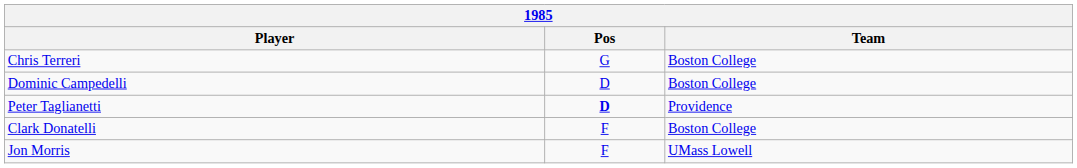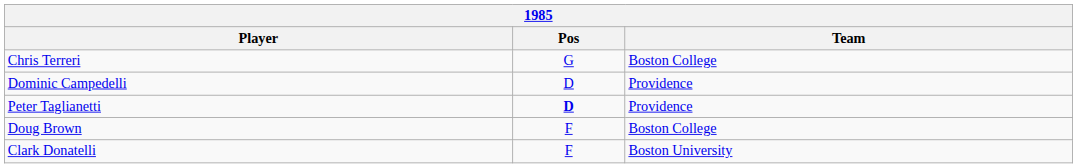Dominic Campedelli | Team: Boston College -> Providence
+ row: Doug Brown | F | Boston College
Clark Donatelli | Team: Boston College -> Boston University
- row: Jon Morris | F | UMass Lowell
